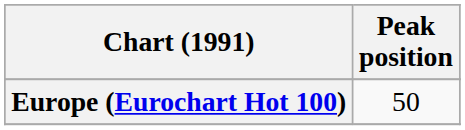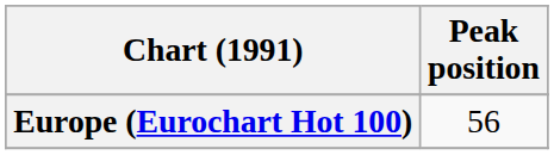Europe (Eurochart Hot 100) | Peak position: 50 -> 56
